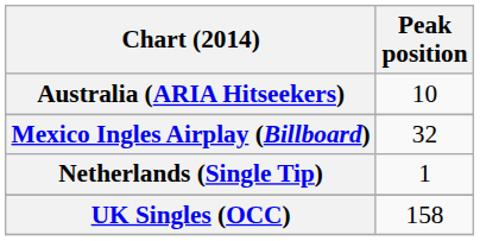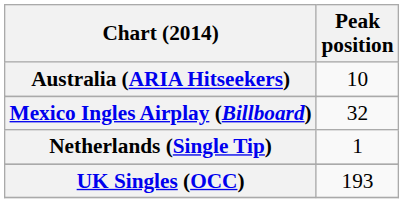UK Singles (OCC) | Peak position: 158 -> 193
